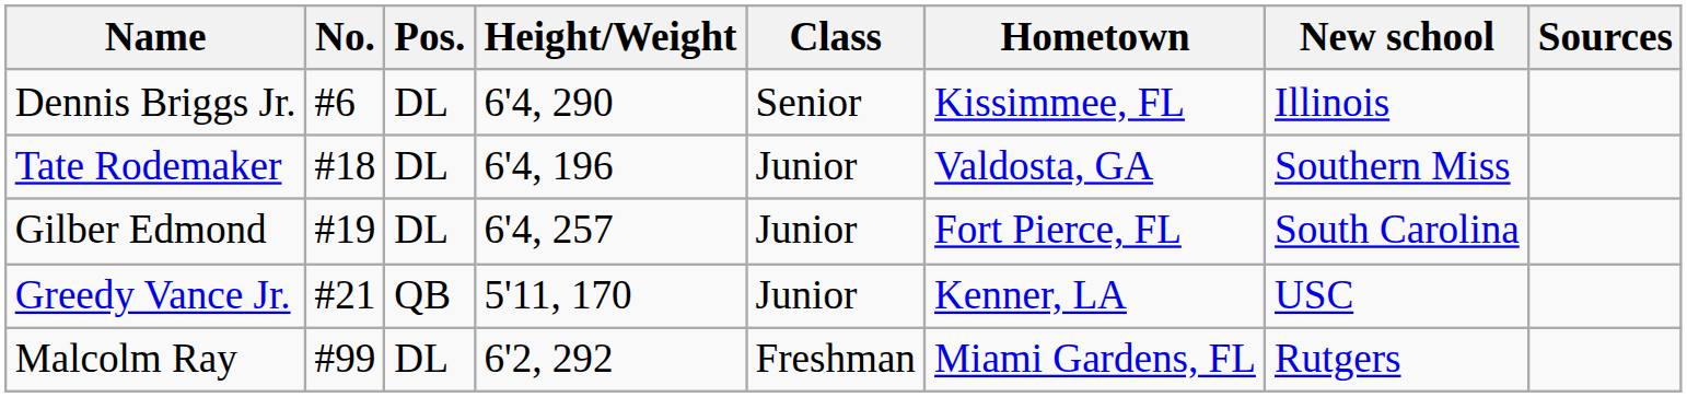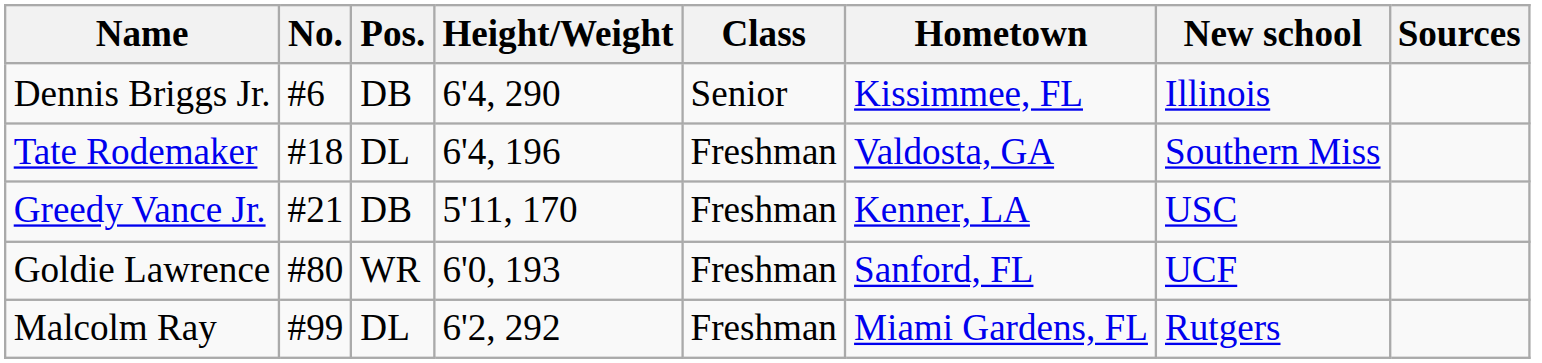Dennis Briggs Jr. | Pos.: DL -> DB
Tate Rodemaker | Class: Junior -> Freshman
- row: Gilber Edmond | #19 | DL | 6'4, 257 | Junior | Fort Pierce, FL | South Carolina
Greedy Vance Jr. | Pos.: QB -> DB
Greedy Vance Jr. | Class: Junior -> Freshman
+ row: Goldie Lawrence | #80 | WR | 6'0, 193 | Freshman | Sanford, FL | UCF
